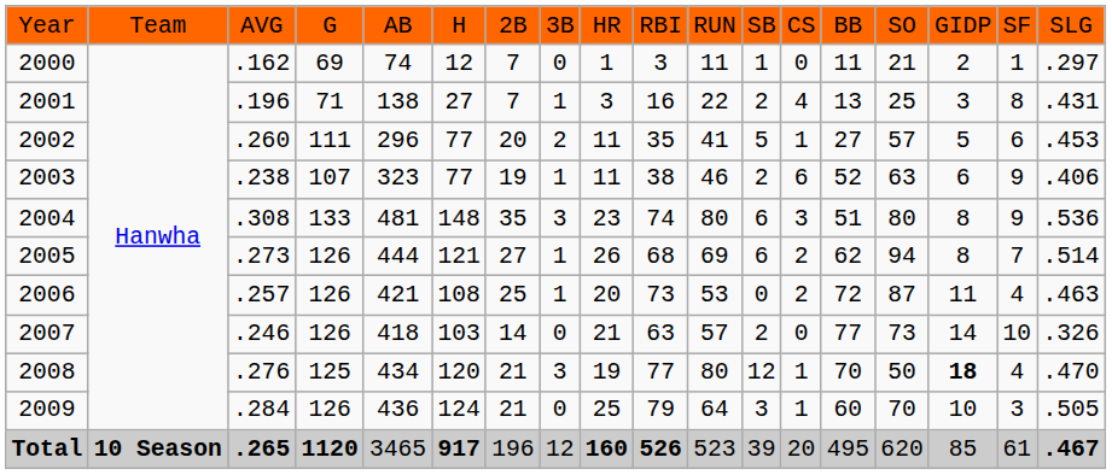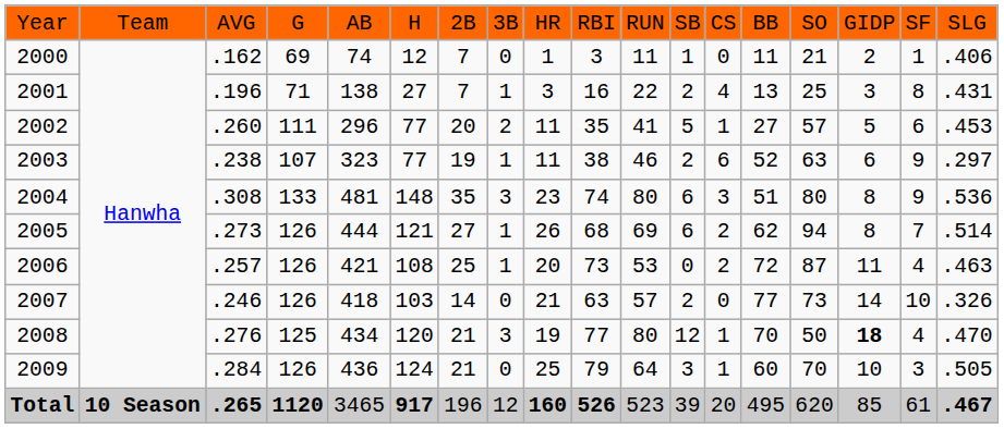2000 | column 18: .297 -> .406
2003 | column 18: .406 -> .297
